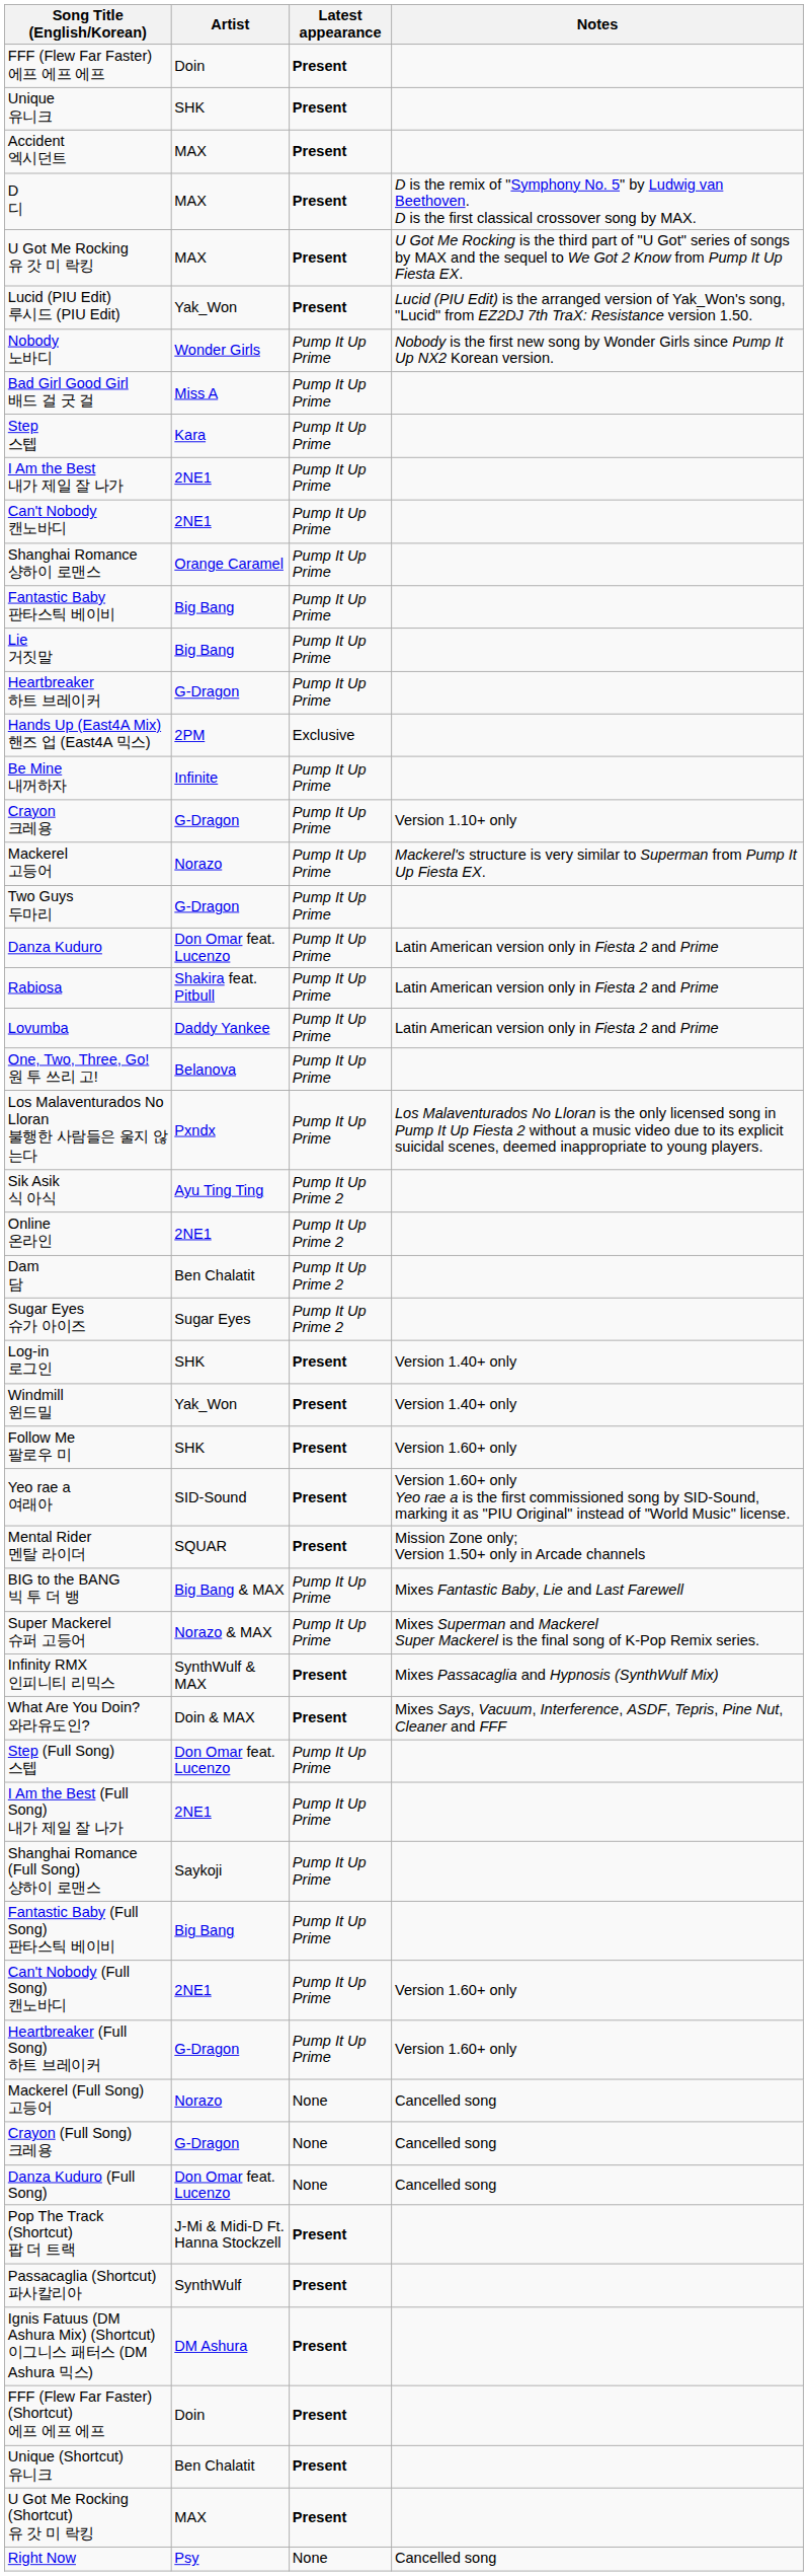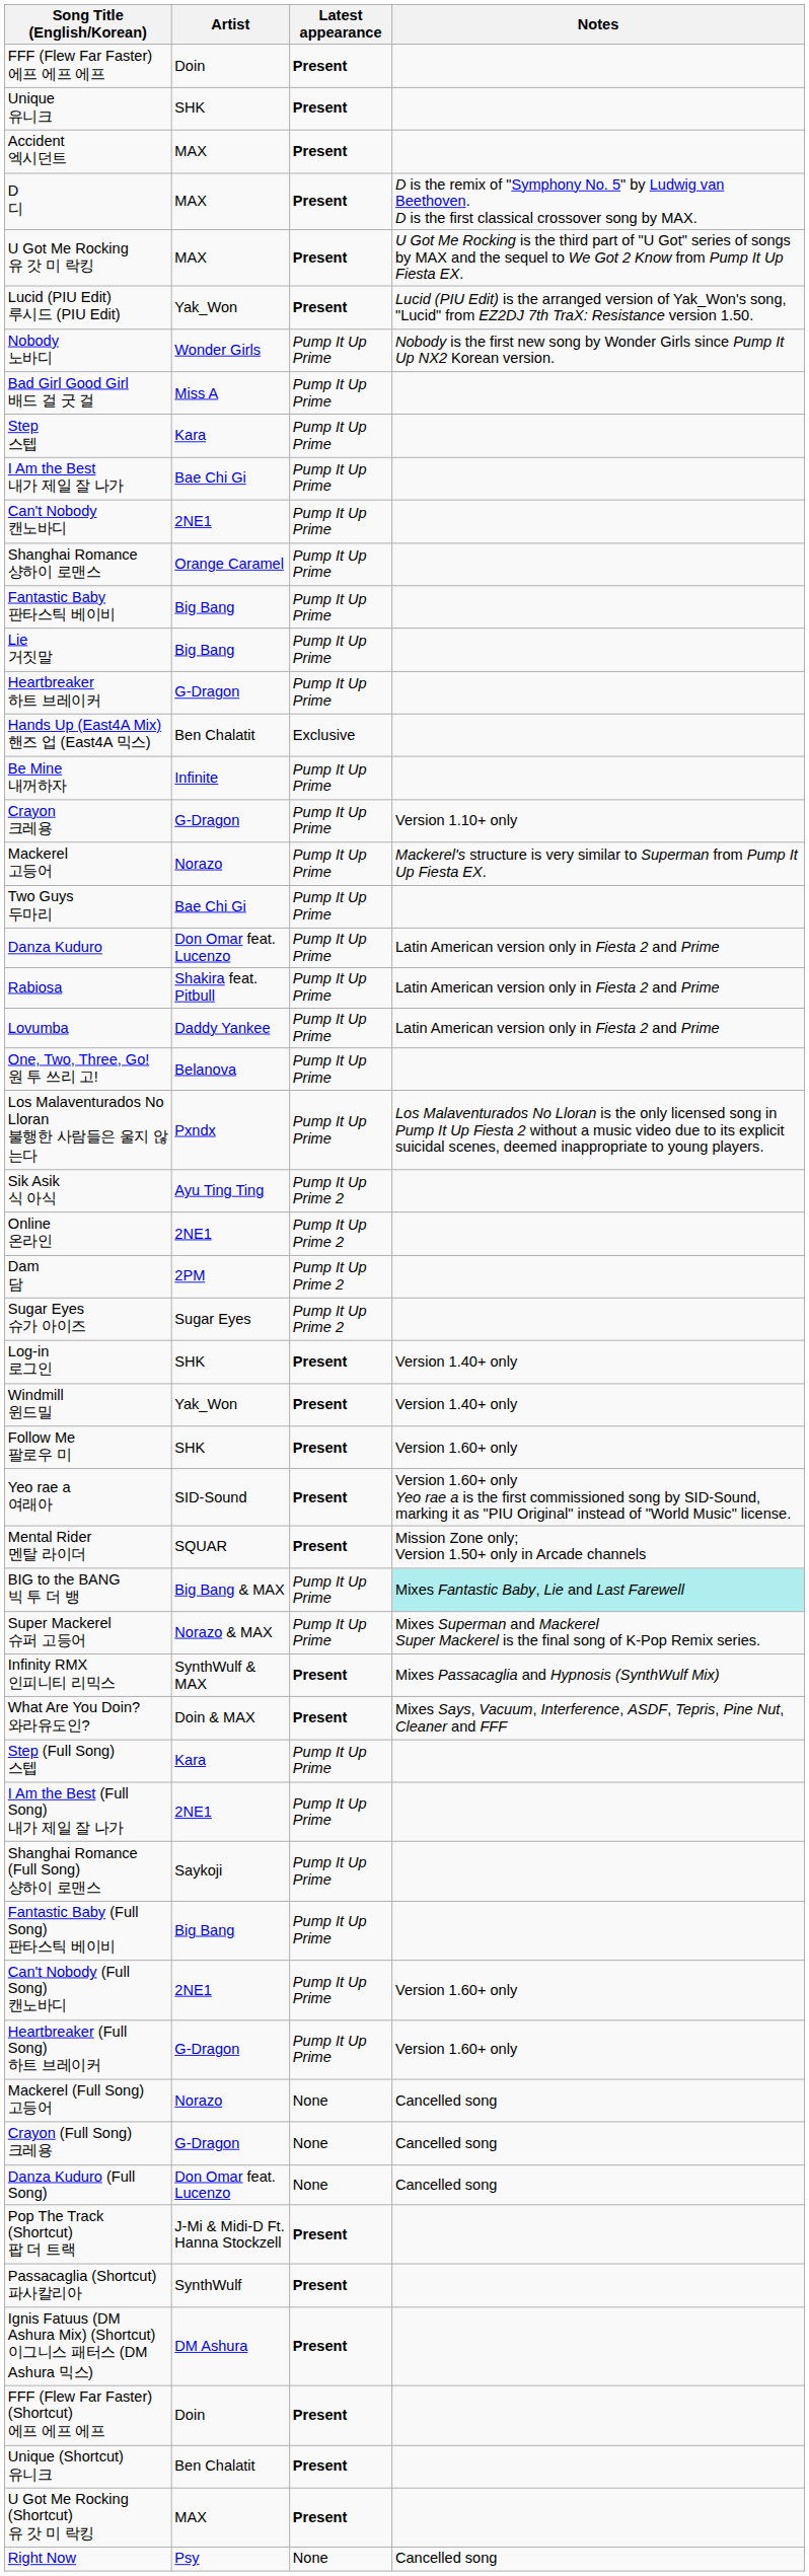I Am the Best 내가 제일 잘 나가 | Artist: 2NE1 -> Bae Chi Gi
Hands Up (East4A Mix) 핸즈 업 (East4A 믹스) | Artist: 2PM -> Ben Chalatit
Two Guys 두마리 | Artist: G-Dragon -> Bae Chi Gi
Dam 담 | Artist: Ben Chalatit -> 2PM
BIG to the BANG 빅 투 더 뱅 | Notes: no background -> paleturquoise background
Step (Full Song) 스텝 | Artist: Don Omar feat. Lucenzo -> Kara
